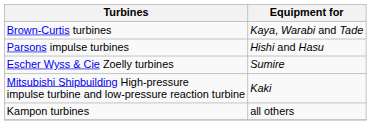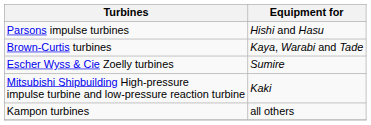rows swapped: Brown-Curtis turbines <-> Parsons impulse turbines
